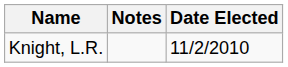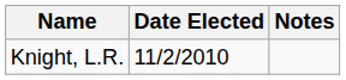columns swapped: Date Elected <-> Notes
